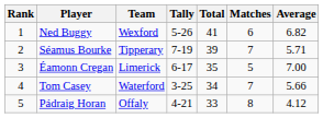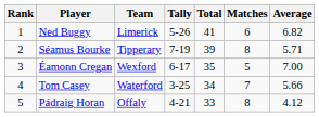Ned Buggy | Team: Wexford -> Limerick
Séamus Bourke | Matches: 7 -> 8
Éamonn Cregan | Team: Limerick -> Wexford
